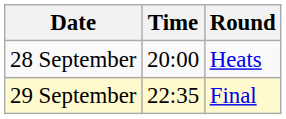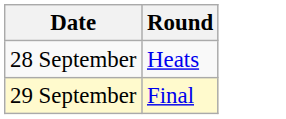- column: Time | 20:00 | 22:35
